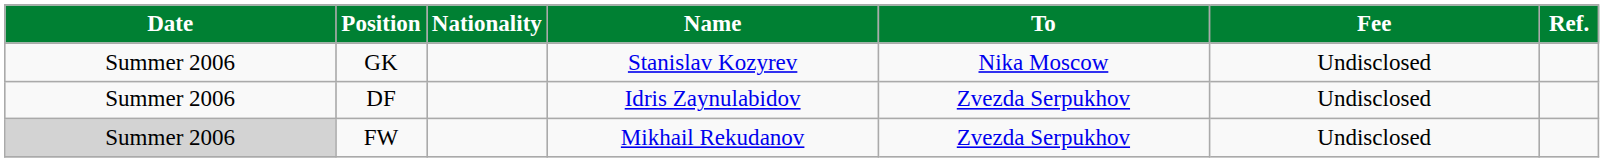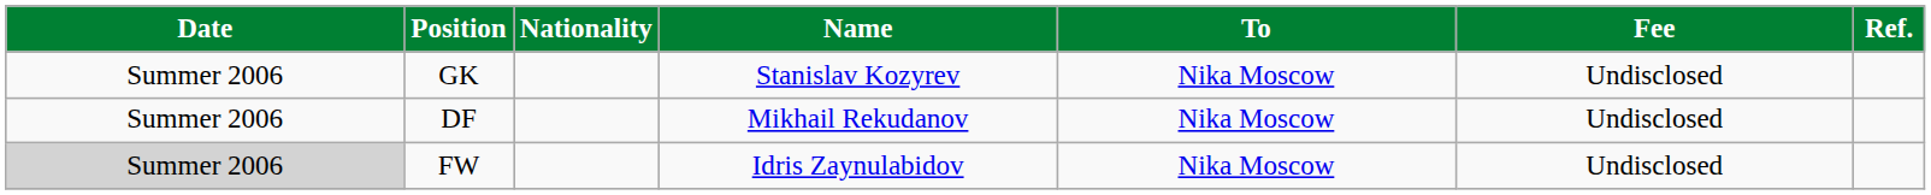DF | Name: Idris Zaynulabidov -> Mikhail Rekudanov
DF | To: Zvezda Serpukhov -> Nika Moscow
FW | Name: Mikhail Rekudanov -> Idris Zaynulabidov
FW | To: Zvezda Serpukhov -> Nika Moscow
